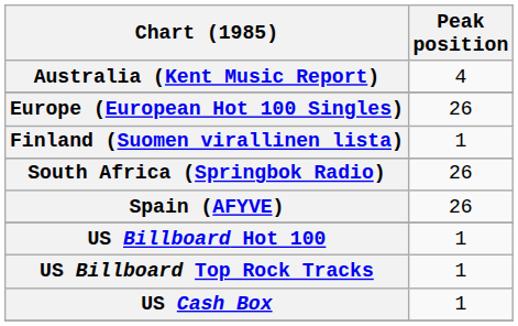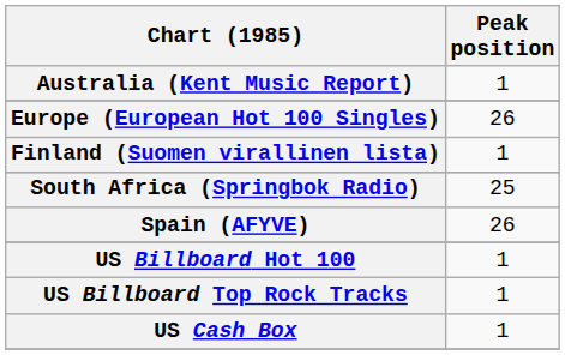Australia (Kent Music Report) | Peak position: 4 -> 1
South Africa (Springbok Radio) | Peak position: 26 -> 25
